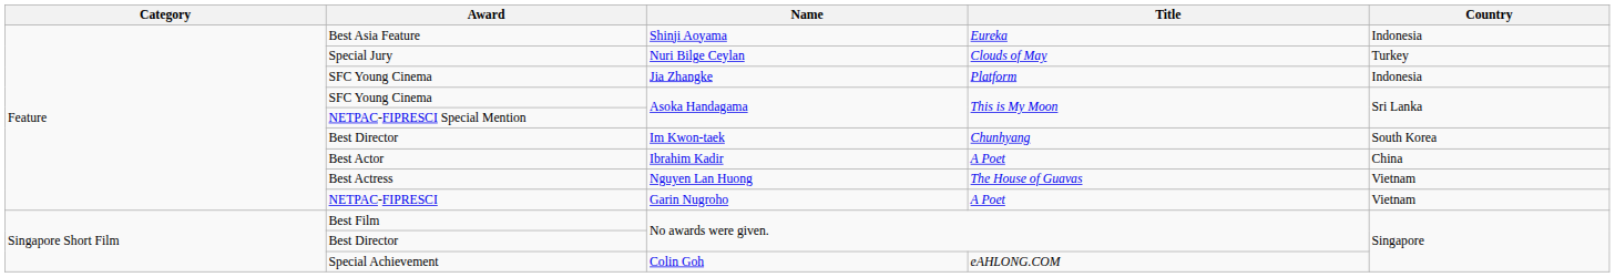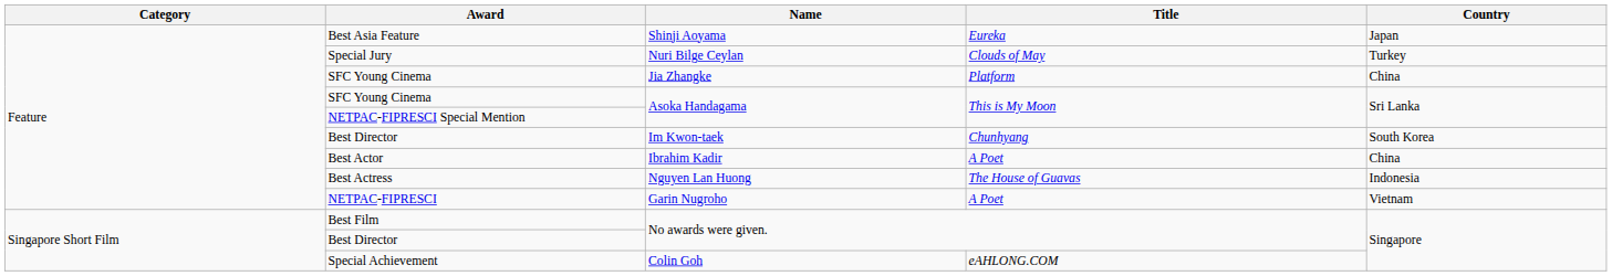Best Asia Feature | Country: Indonesia -> Japan
SFC Young Cinema / Jia Zhangke | Country: Indonesia -> China
Best Actress | Country: Vietnam -> Indonesia
